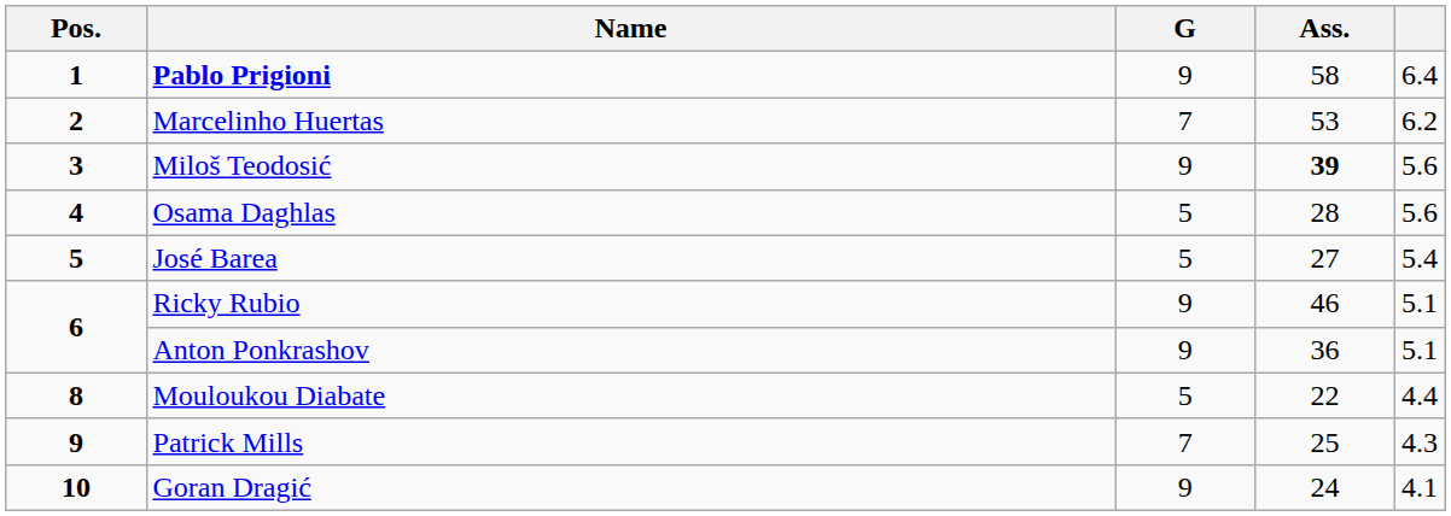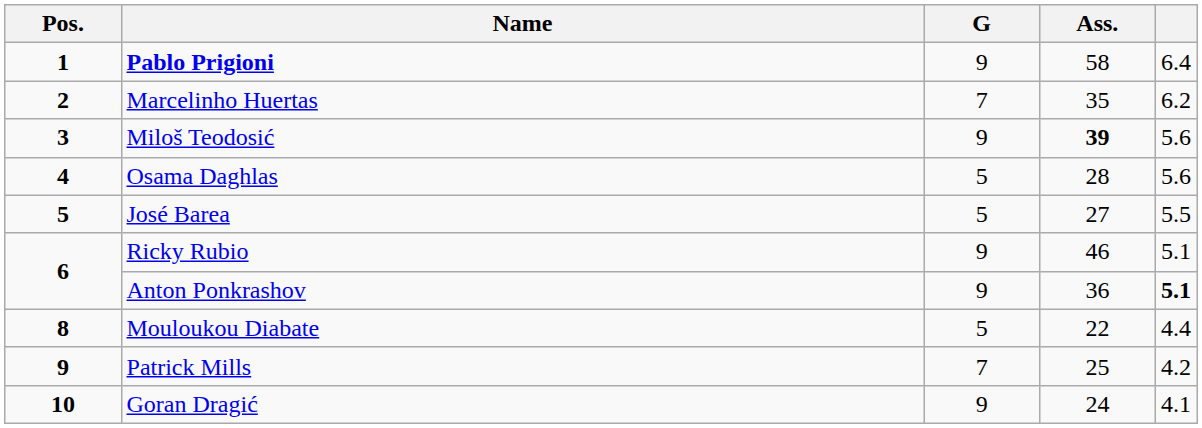Marcelinho Huertas | Ass.: 53 -> 35
José Barea | column 5: 5.4 -> 5.5
Anton Ponkrashov | column 5: normal -> bold
Patrick Mills | column 5: 4.3 -> 4.2
